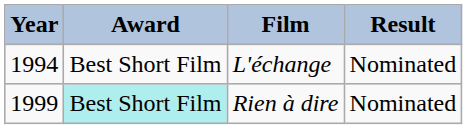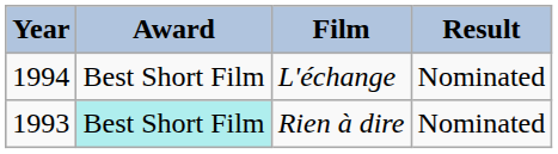Rien à dire | Year: 1999 -> 1993
